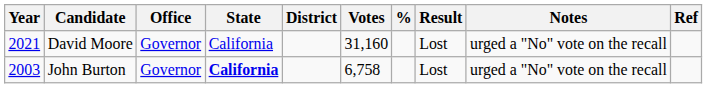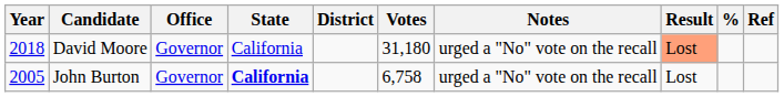columns swapped: % <-> Notes
David Moore | Year: 2021 -> 2018
David Moore | Votes: 31,160 -> 31,180
David Moore | Result: no background -> lightsalmon background
John Burton | Year: 2003 -> 2005
